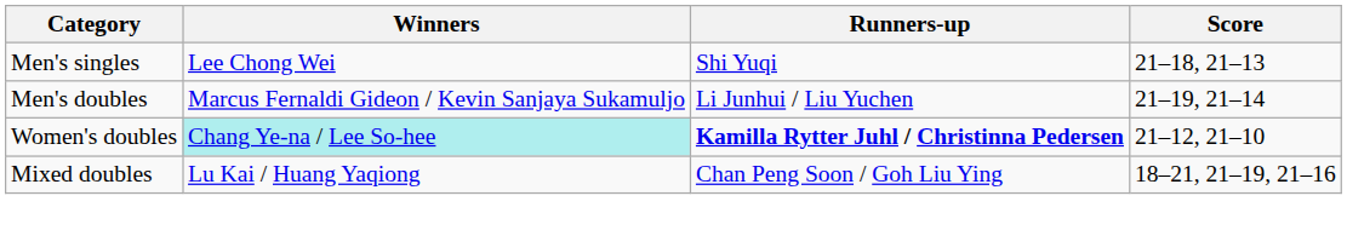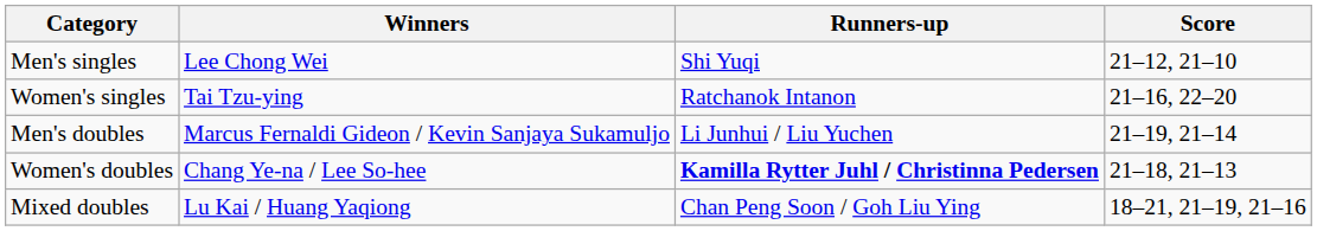Men's singles | Score: 21–18, 21–13 -> 21–12, 21–10
+ row: Women's singles | Tai Tzu-ying | Ratchanok Intanon | 21–16, 22–20
Women's doubles | Winners: paleturquoise background -> no background
Women's doubles | Score: 21–12, 21–10 -> 21–18, 21–13
